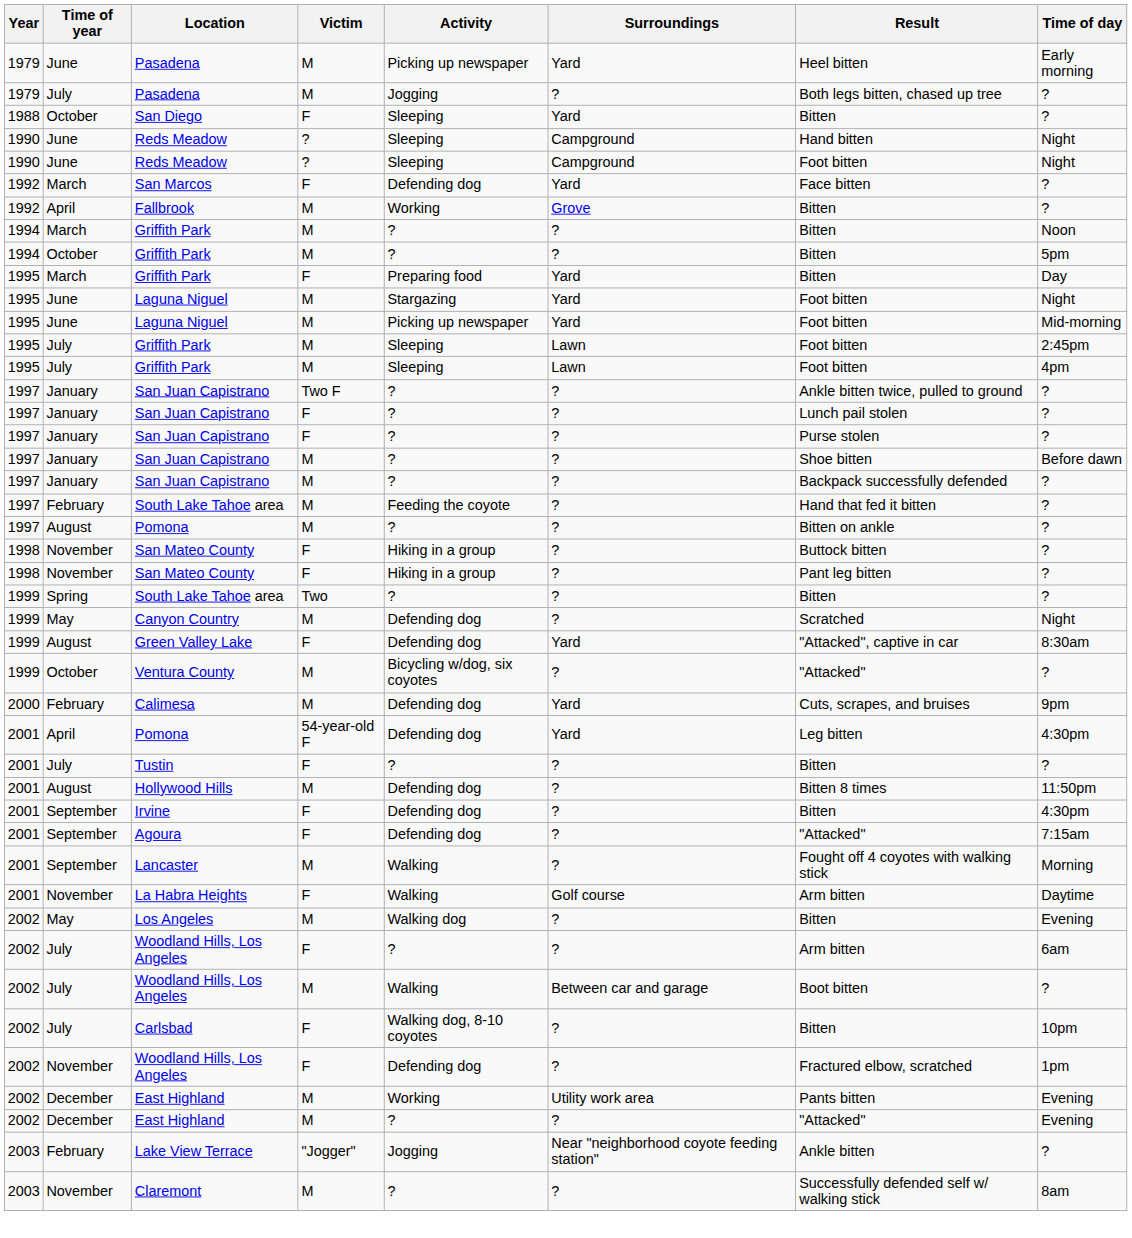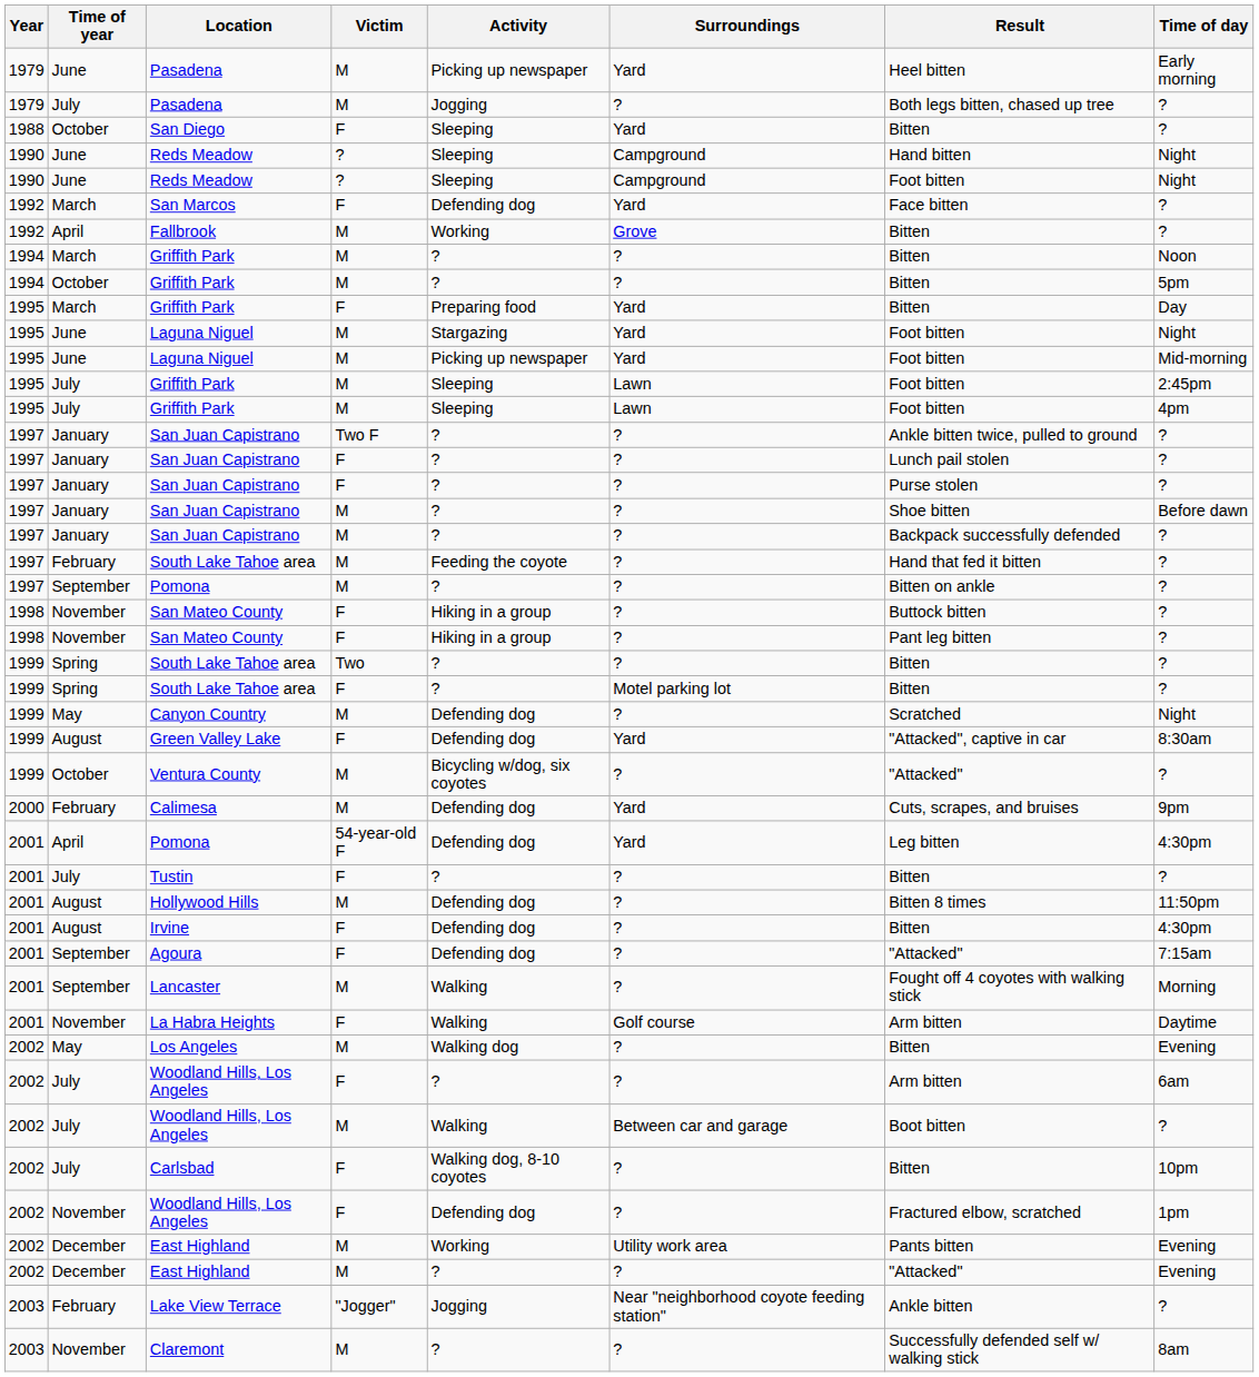Pomona / M | Time of year: August -> September
+ row: 1999 | Spring | South Lake Tahoe area | F | ? | Motel parking lot | Bitten | ?
Irvine | Time of year: September -> August
